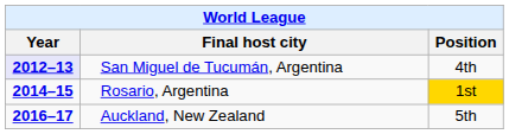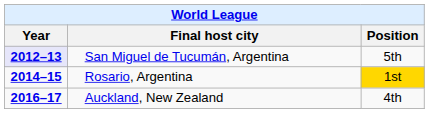San Miguel de Tucumán, Argentina | Position: 4th -> 5th
Auckland, New Zealand | Position: 5th -> 4th
